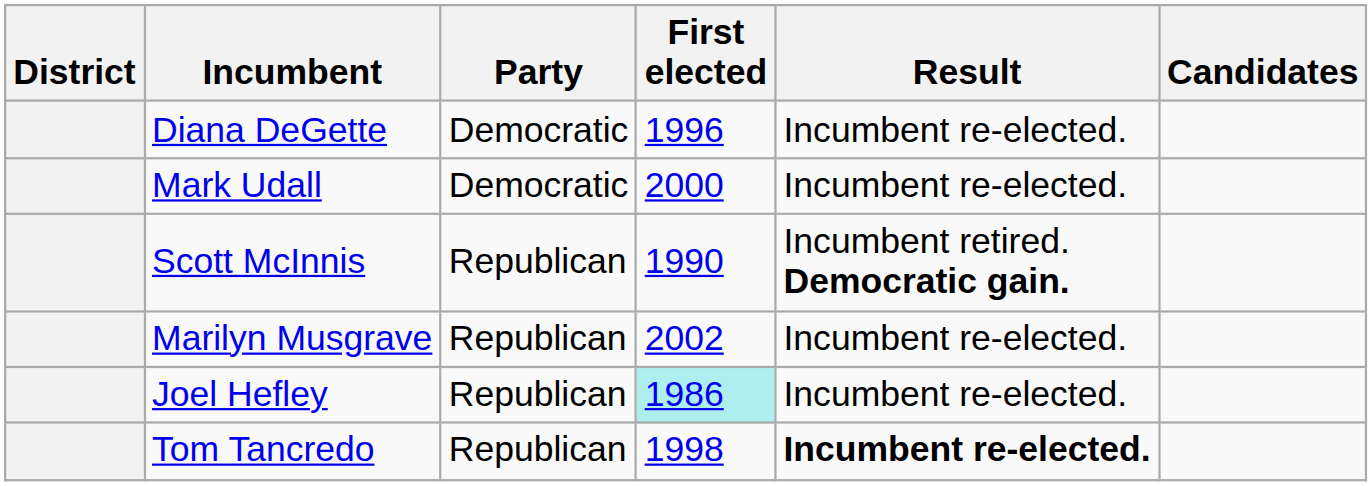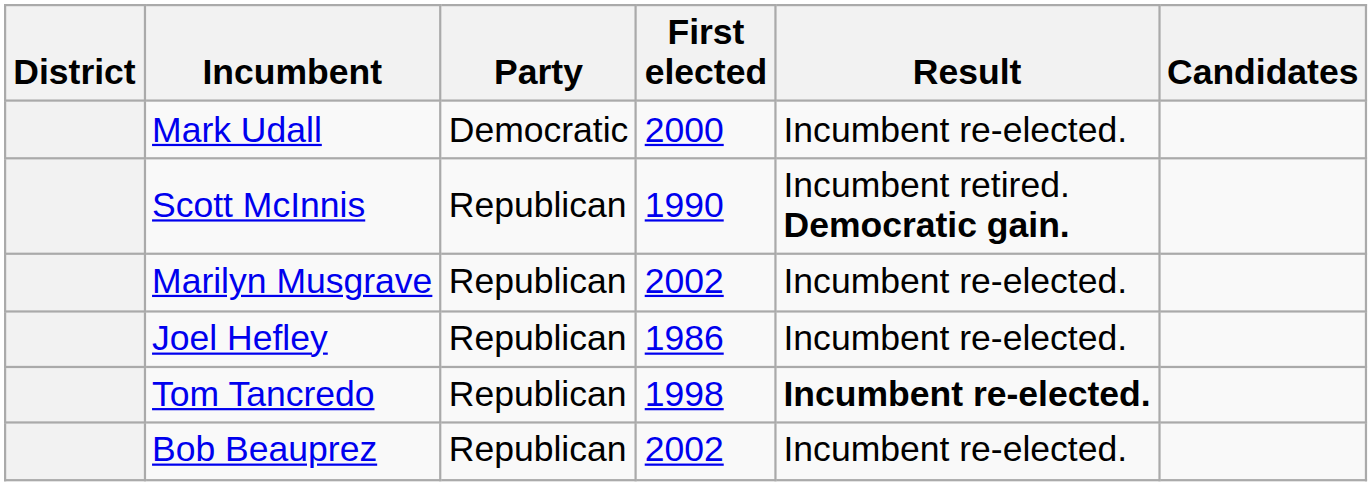- row: Diana DeGette | Democratic | 1996 | Incumbent re-elected.
Joel Hefley | First elected: paleturquoise background -> no background
+ row: Bob Beauprez | Republican | 2002 | Incumbent re-elected.
